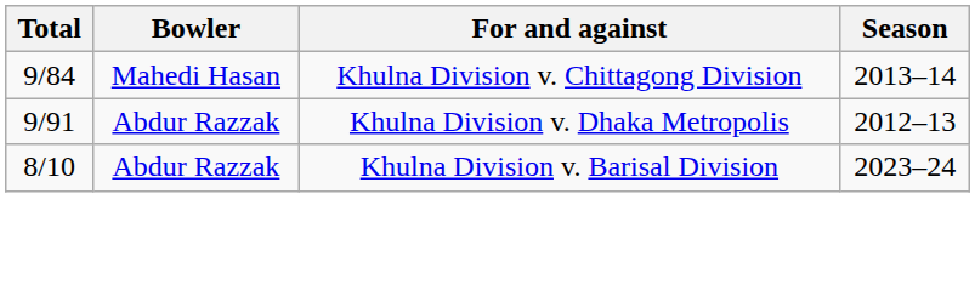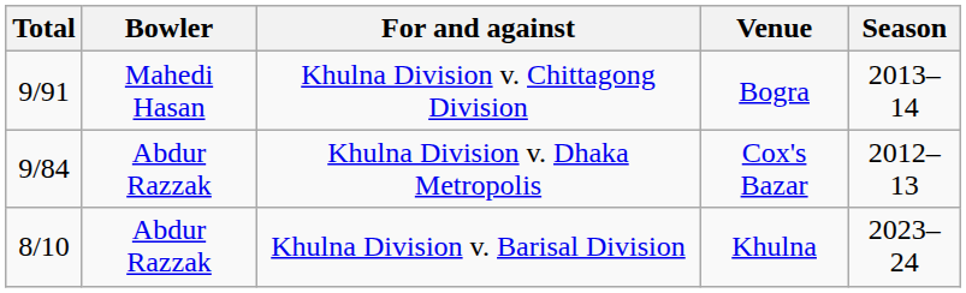+ column: Venue | Bogra | Cox's Bazar | Khulna
Khulna Division v. Chittagong Division | Total: 9/84 -> 9/91
Khulna Division v. Dhaka Metropolis | Total: 9/91 -> 9/84
